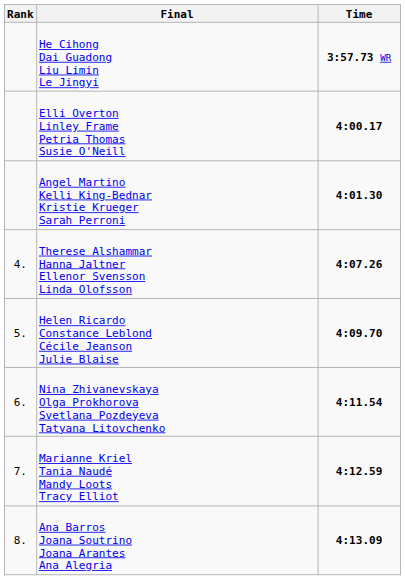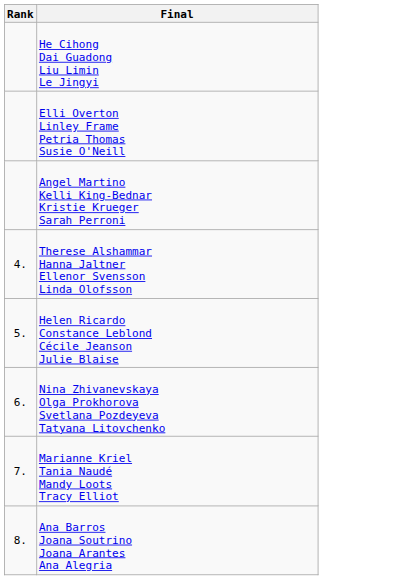- column: Time | 3:57.73 WR | 4:00.17 | 4:01.30 | 4:07.26 | 4:09.70 | 4:11.54 | 4:12.59 | 4:13.09
